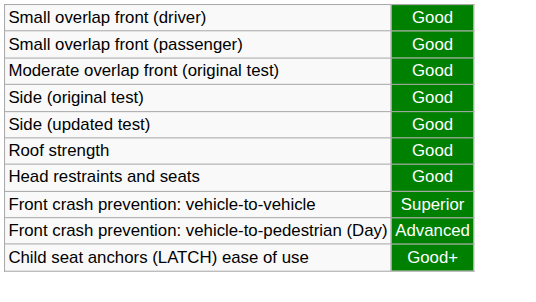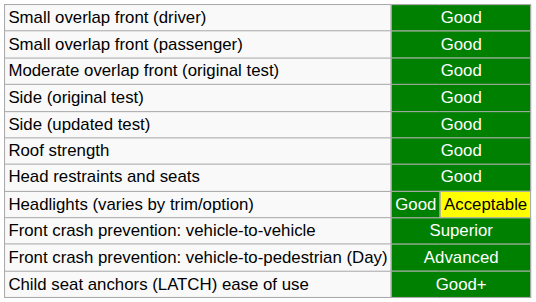+ row: Headlights (varies by trim/option) | Good | Acceptable
